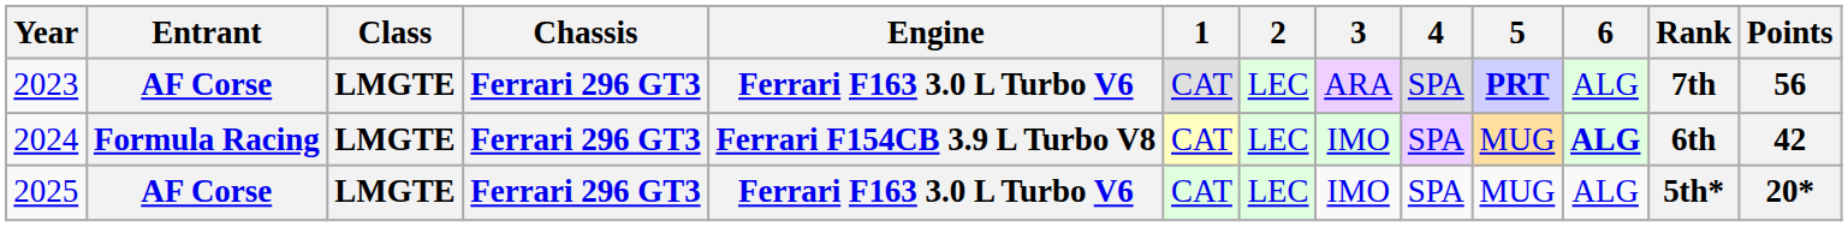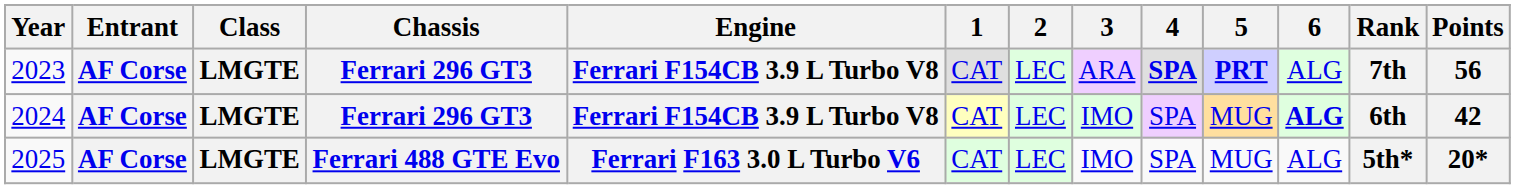2023 | Engine: Ferrari F163 3.0 L Turbo V6 -> Ferrari F154CB 3.9 L Turbo V8
2023 | 4: normal -> bold
2024 | Entrant: Formula Racing -> AF Corse
2025 | Chassis: Ferrari 296 GT3 -> Ferrari 488 GTE Evo
